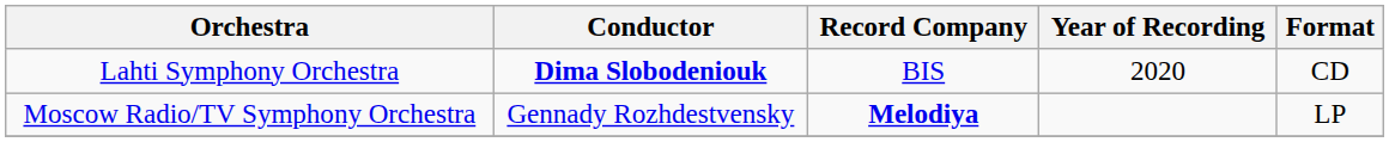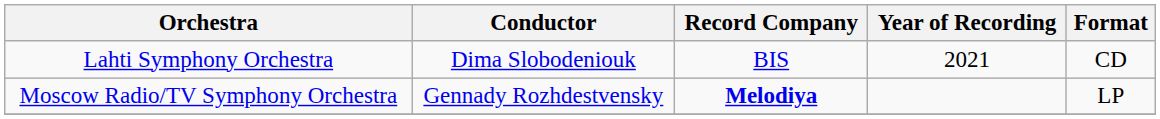Lahti Symphony Orchestra | Conductor: bold -> normal
Lahti Symphony Orchestra | Year of Recording: 2020 -> 2021
